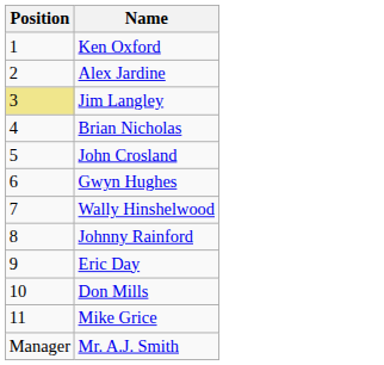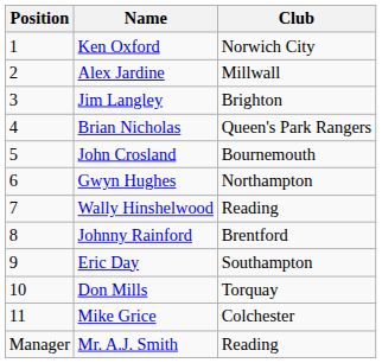+ column: Club | Norwich City | Millwall | Brighton | Queen's Park Rangers | Bournemouth | Northampton | Reading | Brentford | Southampton | Torquay | Colchester | Reading
Jim Langley | Position: khaki background -> no background
